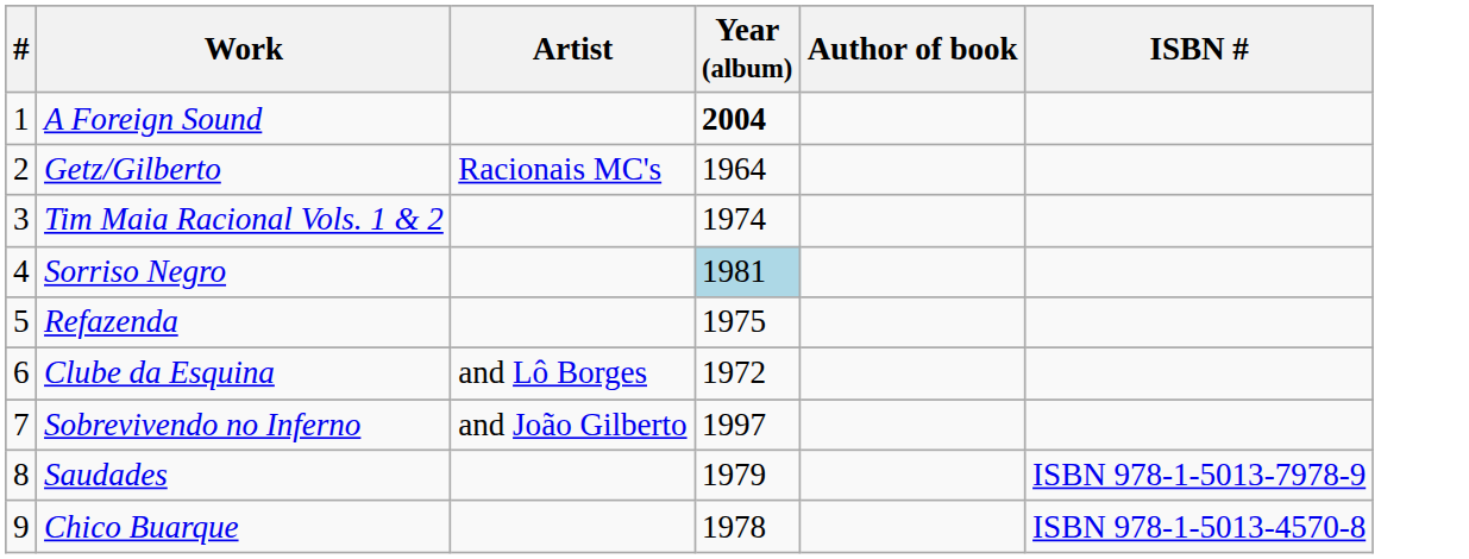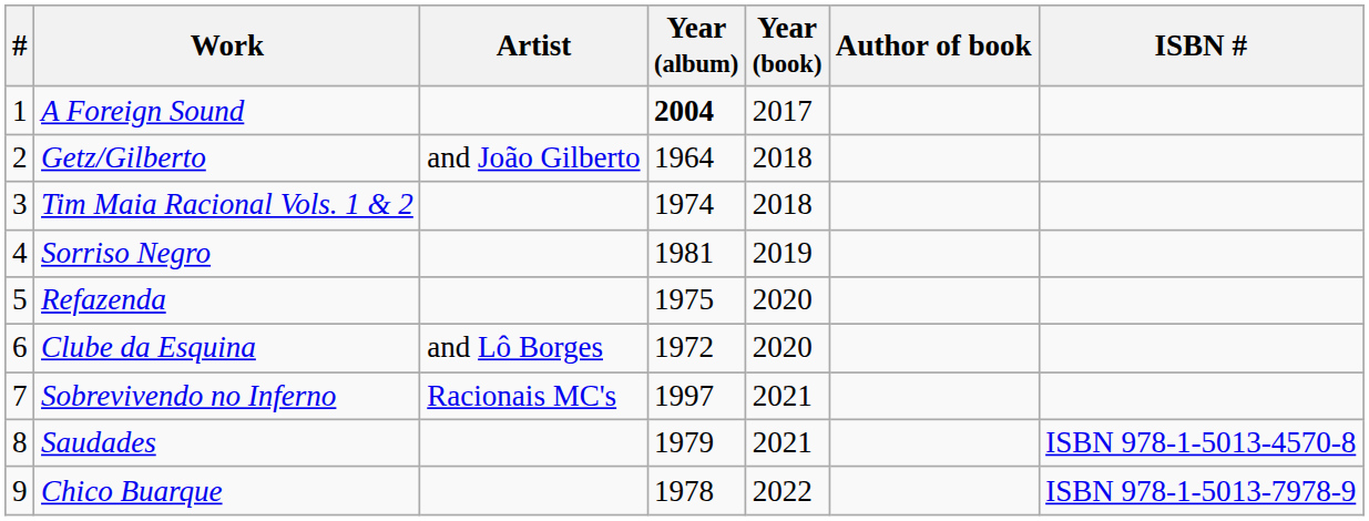+ column: Year (book) | 2017 | 2018 | 2018 | 2019 | 2020 | 2020 | 2021 | 2021 | 2022
Getz/Gilberto | Artist: Racionais MC's -> and João Gilberto
Sorriso Negro | Year (album): lightblue background -> no background
Sobrevivendo no Inferno | Artist: and João Gilberto -> Racionais MC's
Saudades | ISBN #: ISBN 978-1-5013-7978-9 -> ISBN 978-1-5013-4570-8
Chico Buarque | ISBN #: ISBN 978-1-5013-4570-8 -> ISBN 978-1-5013-7978-9
